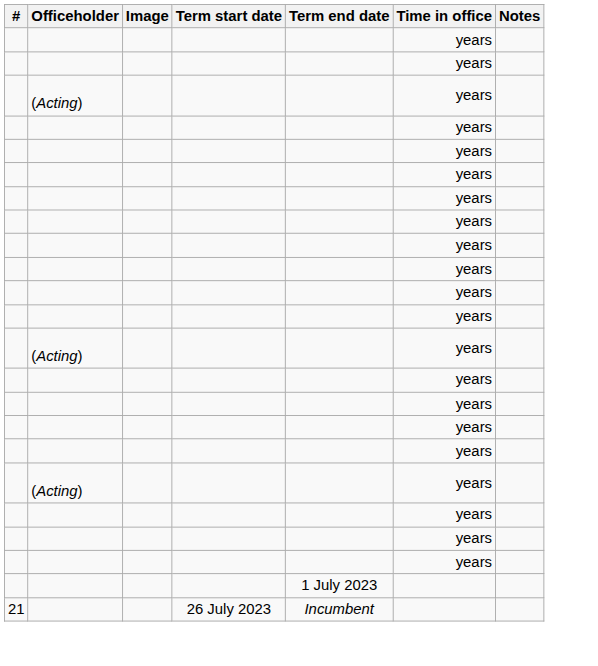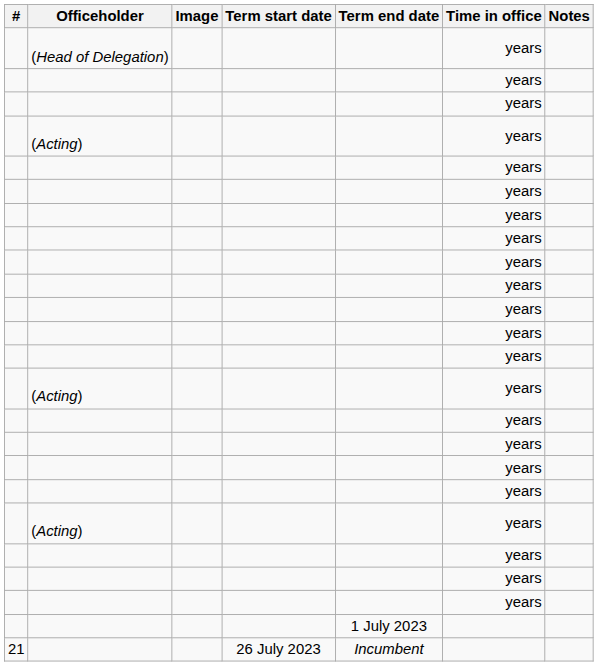+ row: (Head of Delegation) | years
